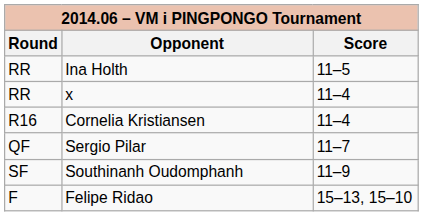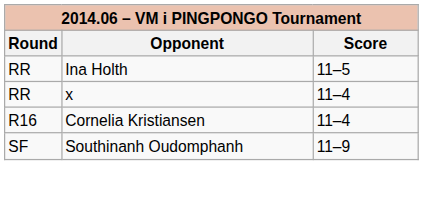- row: QF | Sergio Pilar | 11–7
- row: F | Felipe Ridao | 15–13, 15–10
